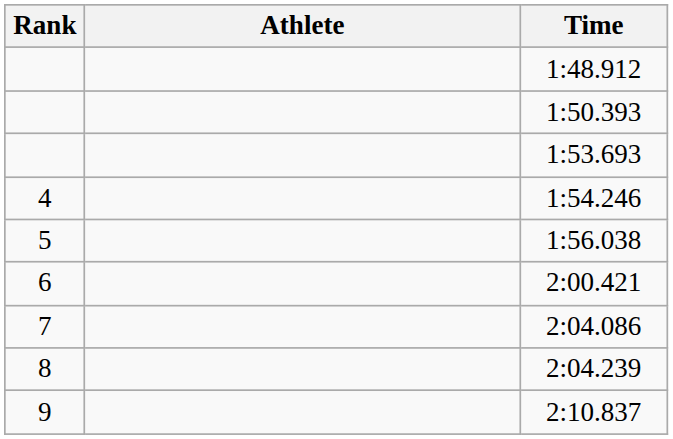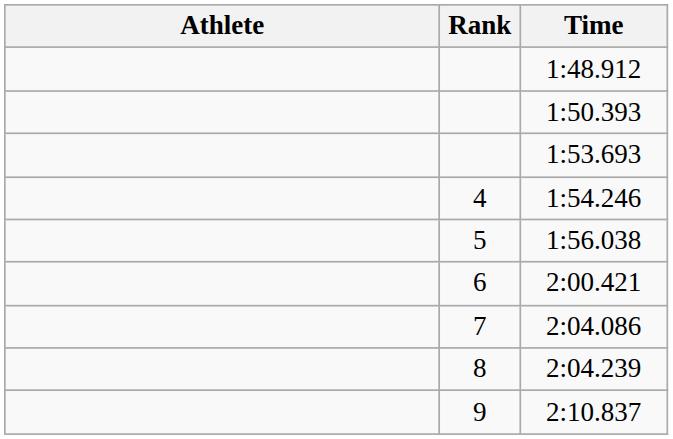columns swapped: Rank <-> Athlete
